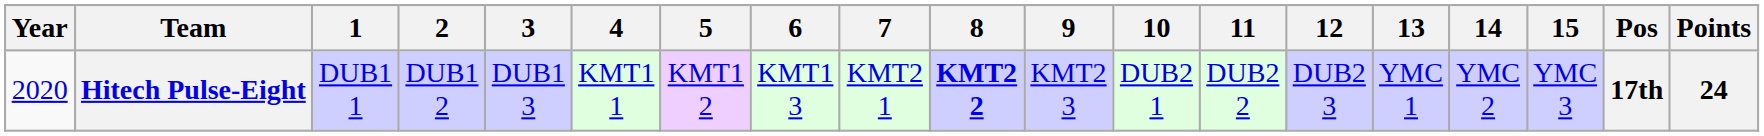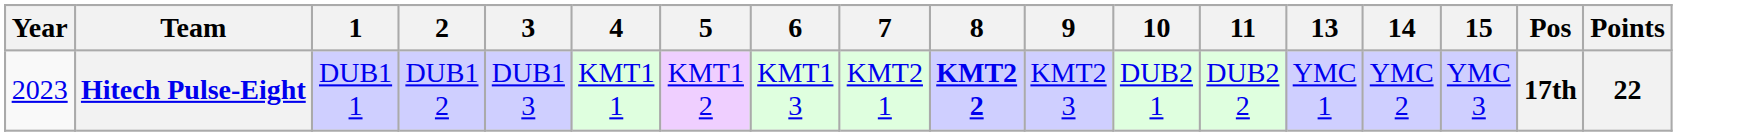- column: 12 | DUB2 3
Hitech Pulse-Eight | Year: 2020 -> 2023
Hitech Pulse-Eight | Points: 24 -> 22
